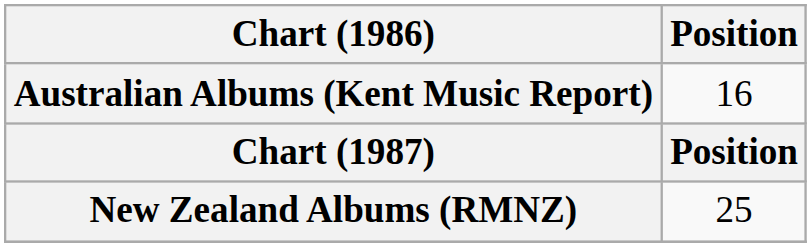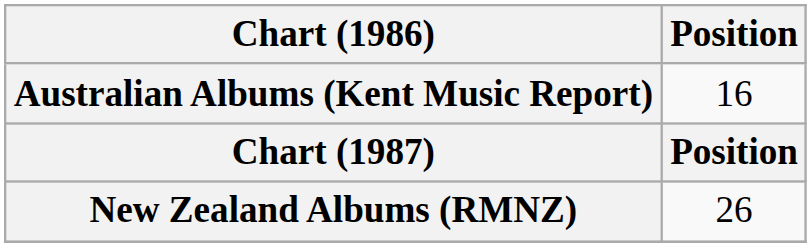New Zealand Albums (RMNZ) | Position: 25 -> 26
